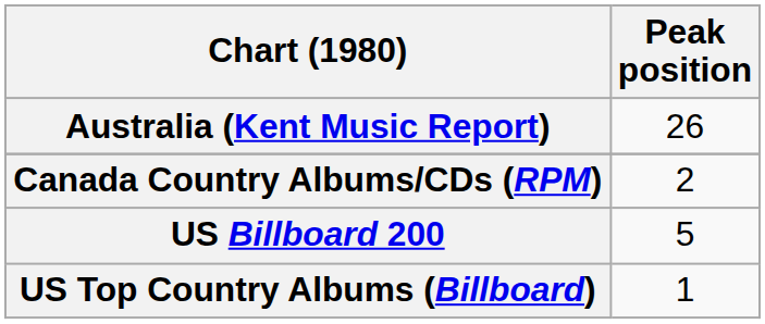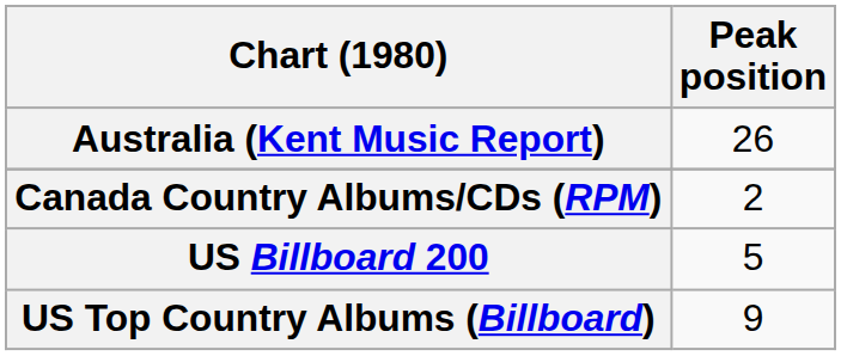US Top Country Albums (Billboard) | Peak position: 1 -> 9
